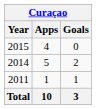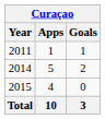rows swapped: 2011 <-> 2015
